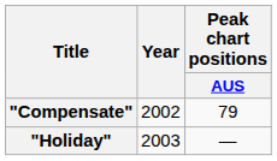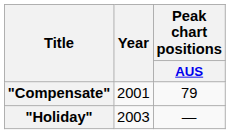"Compensate" | Year: 2002 -> 2001
